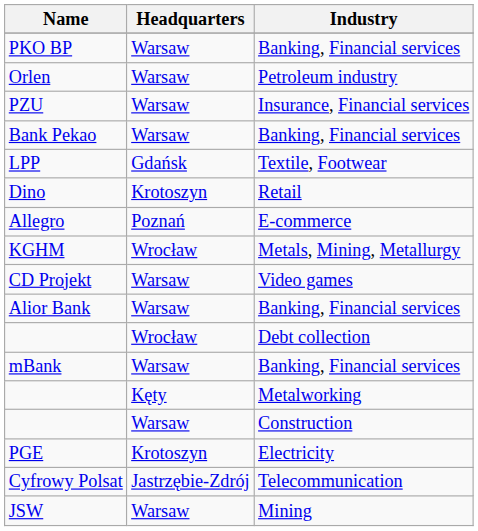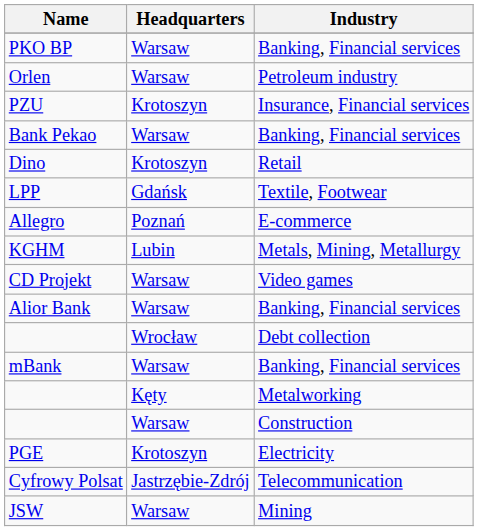PZU | Headquarters: Warsaw -> Krotoszyn
rows swapped: LPP <-> Dino
KGHM | Headquarters: Wrocław -> Lubin
